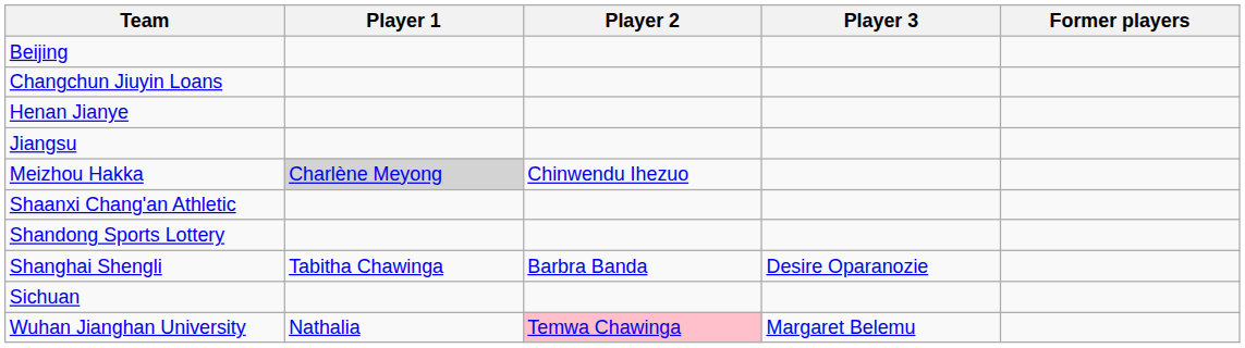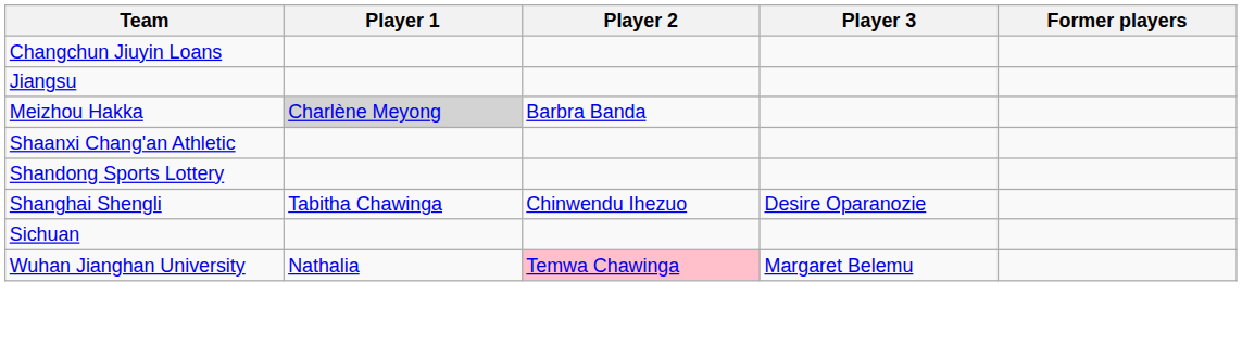- row: Beijing
- row: Henan Jianye
Meizhou Hakka | Player 2: Chinwendu Ihezuo -> Barbra Banda
Shanghai Shengli | Player 2: Barbra Banda -> Chinwendu Ihezuo
